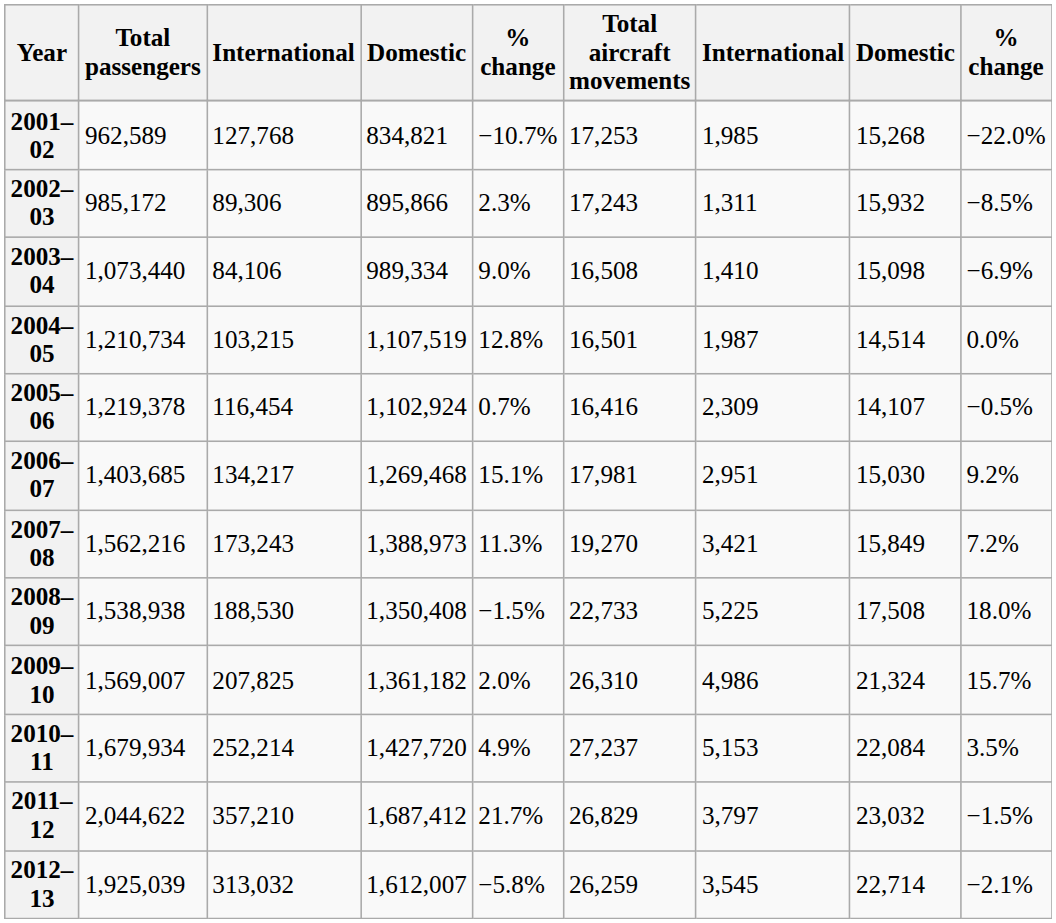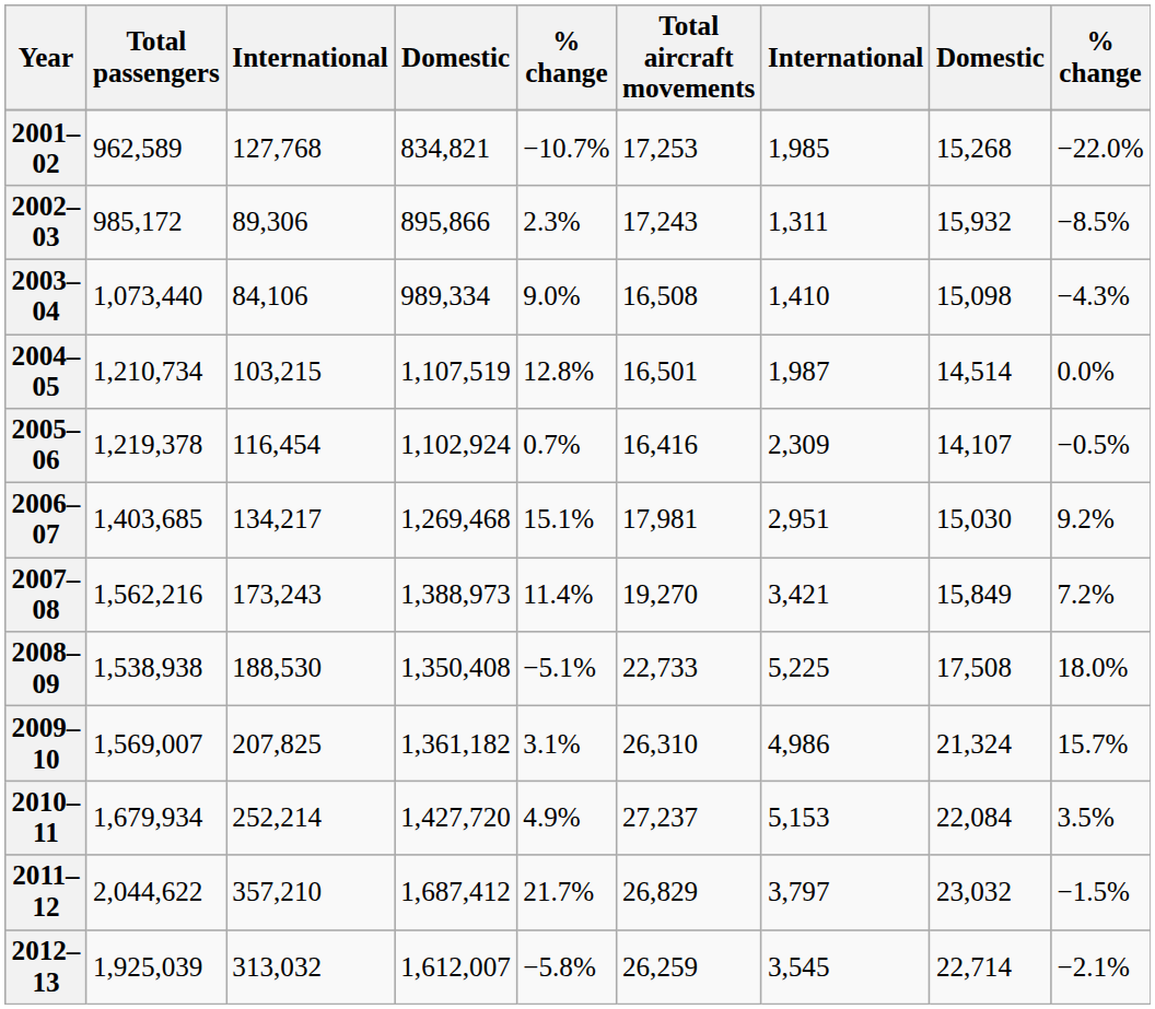2003–04 | column 9: −6.9% -> −4.3%
2007–08 | column 5: 11.3% -> 11.4%
2008–09 | column 5: −1.5% -> −5.1%
2009–10 | column 5: 2.0% -> 3.1%
